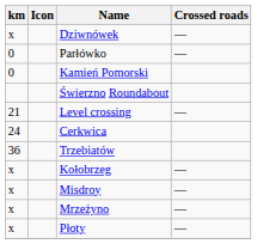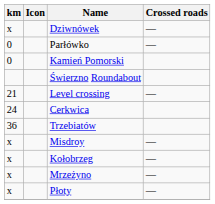rows swapped: Misdroy <-> Kołobrzeg
